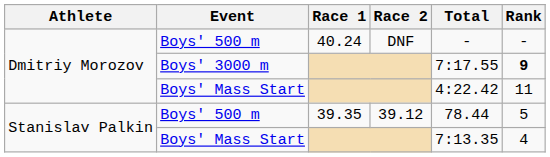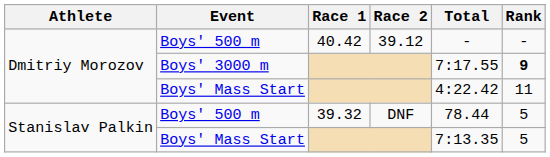Dmitriy Morozov / Boys' 500 m | Race 1: 40.24 -> 40.42
Dmitriy Morozov / Boys' 500 m | Race 2: DNF -> 39.12
Stanislav Palkin / Boys' 500 m | Race 1: 39.35 -> 39.32
Stanislav Palkin / Boys' 500 m | Race 2: 39.12 -> DNF
Stanislav Palkin / Boys' Mass Start | Rank: 4 -> 5
